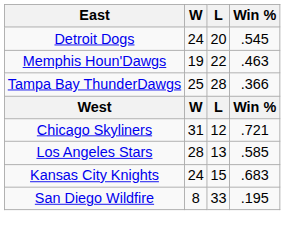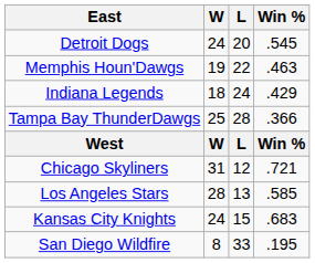+ row: Indiana Legends | 18 | 24 | .429
